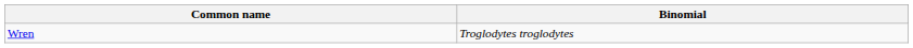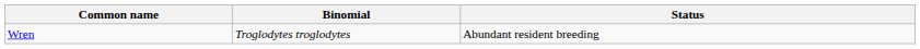+ column: Status | Abundant resident breeding
